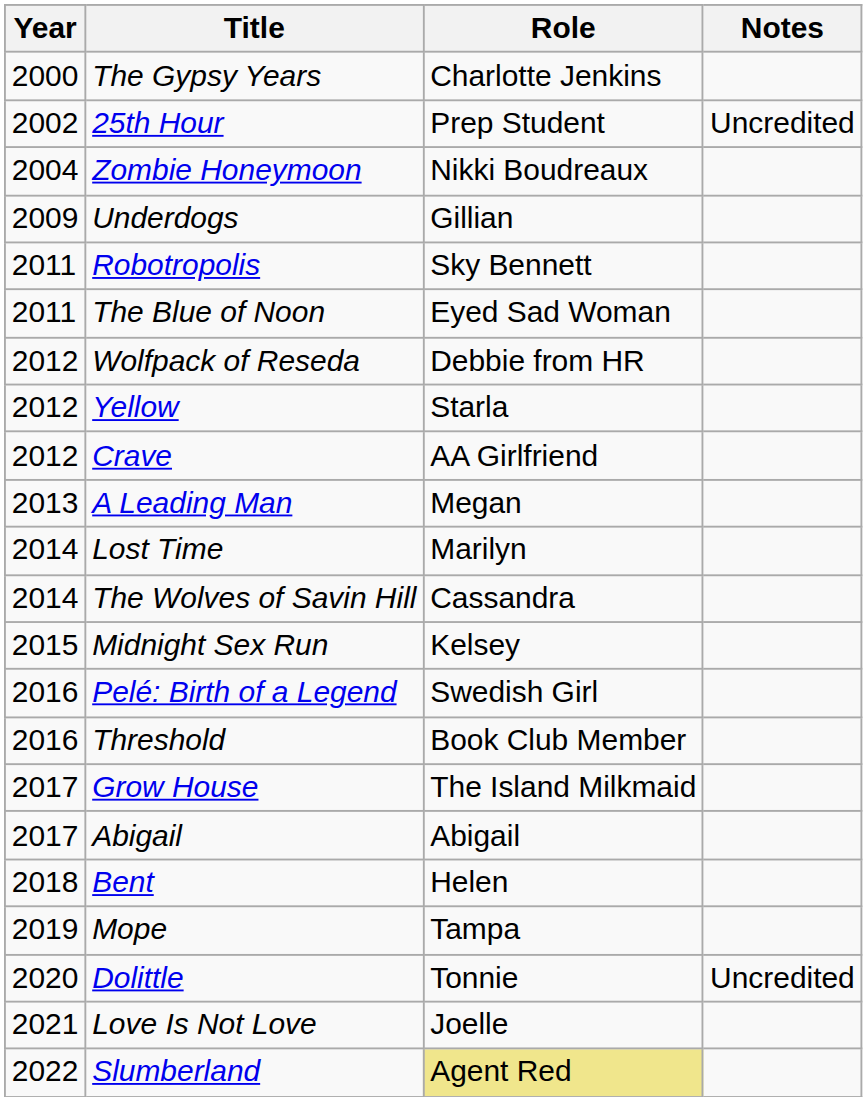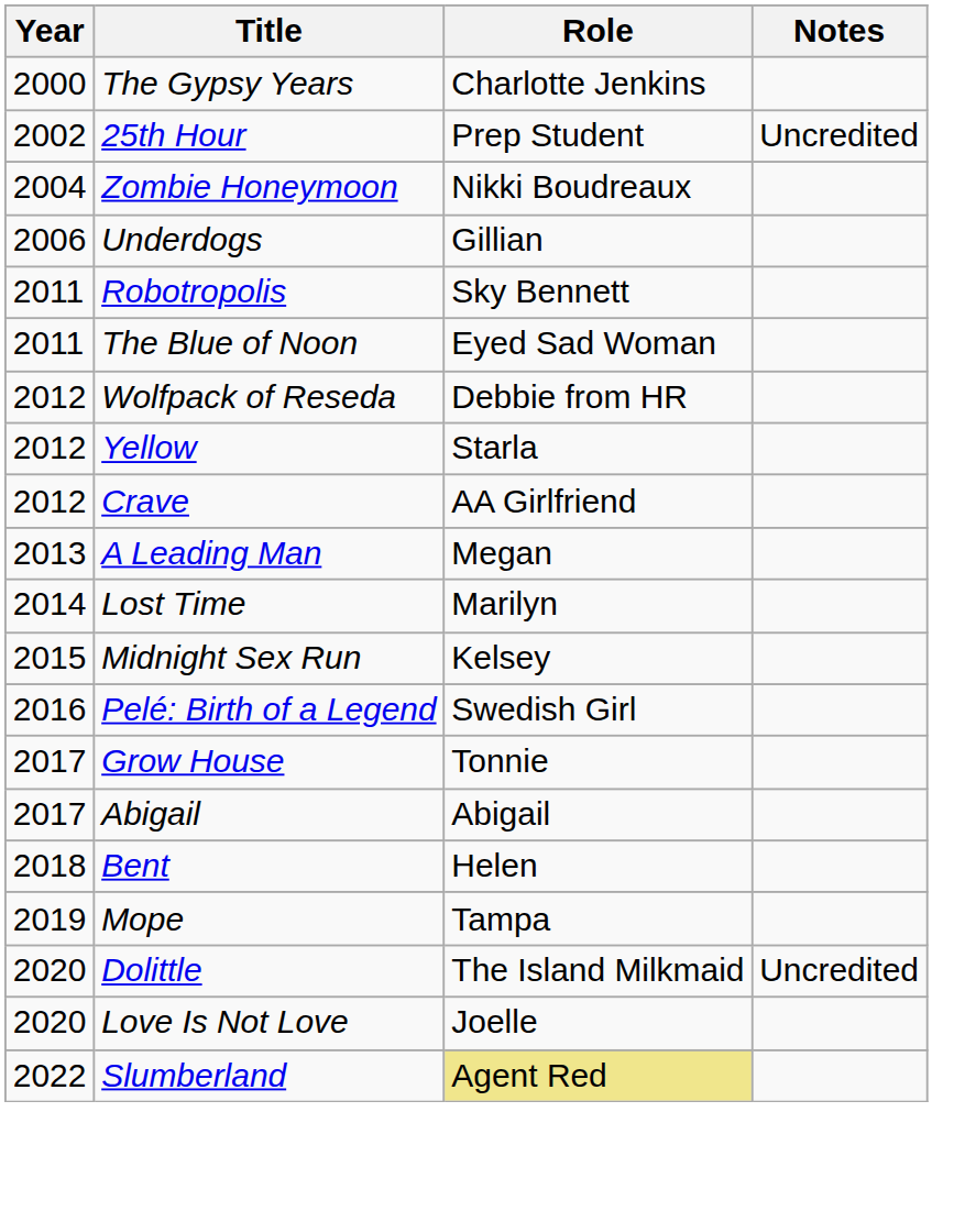Underdogs | Year: 2009 -> 2006
- row: 2014 | The Wolves of Savin Hill | Cassandra
- row: 2016 | Threshold | Book Club Member
Grow House | Role: The Island Milkmaid -> Tonnie
Dolittle | Role: Tonnie -> The Island Milkmaid
Love Is Not Love | Year: 2021 -> 2020
